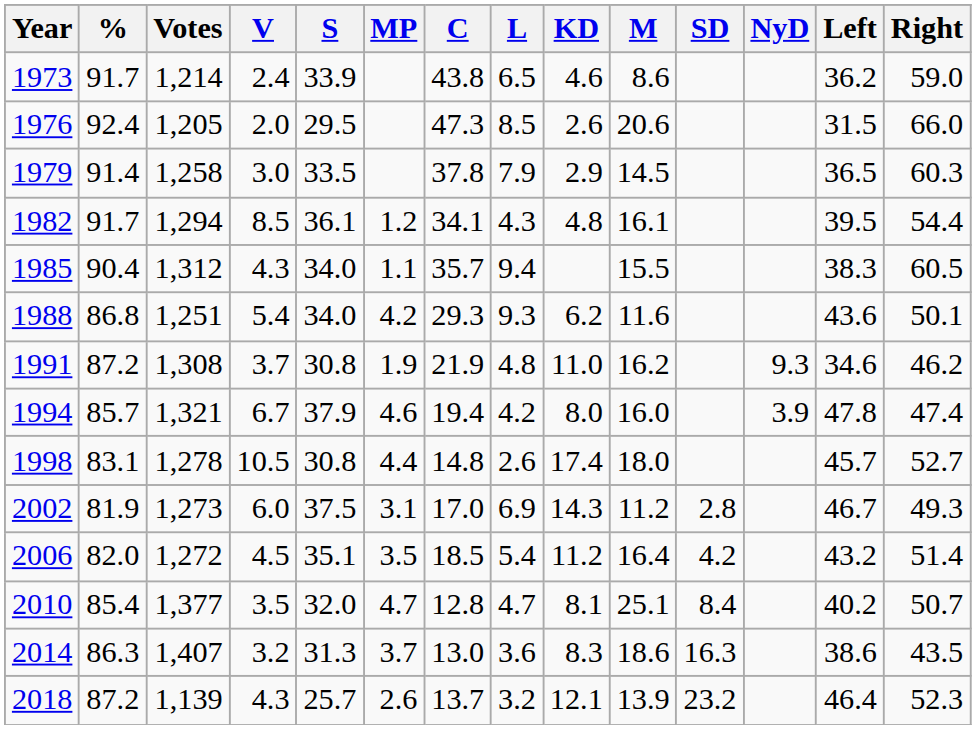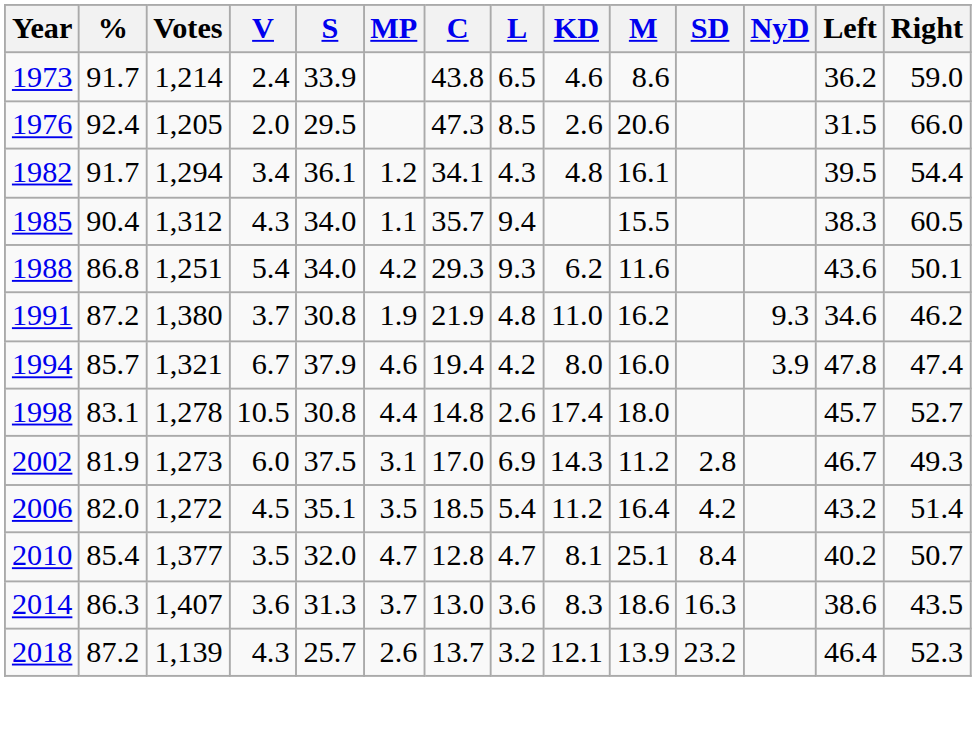- row: 1979 | 91.4 | 1,258 | 3.0 | 33.5 | 37.8 | 7.9 | 2.9 | 14.5 | 36.5 | 60.3
1982 | V: 8.5 -> 3.4
1991 | Votes: 1,308 -> 1,380
2014 | V: 3.2 -> 3.6
